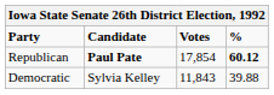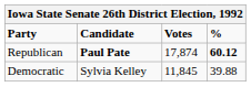Republican | Votes: 17,854 -> 17,874
Democratic | Votes: 11,843 -> 11,845
